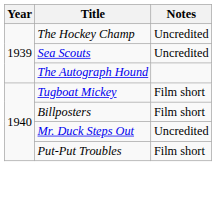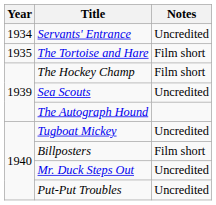+ row: 1934 | Servants' Entrance | Uncredited
+ row: 1935 | The Tortoise and Hare | Film short
The Hockey Champ | Notes: Uncredited -> Film short
Tugboat Mickey | Notes: Film short -> Uncredited
Put-Put Troubles | Notes: Film short -> Uncredited
